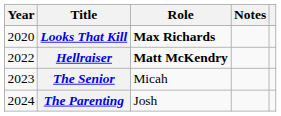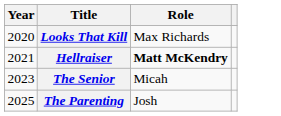- column: Notes
Looks That Kill | Role: bold -> normal
Hellraiser | Year: 2022 -> 2021
The Parenting | Year: 2024 -> 2025
